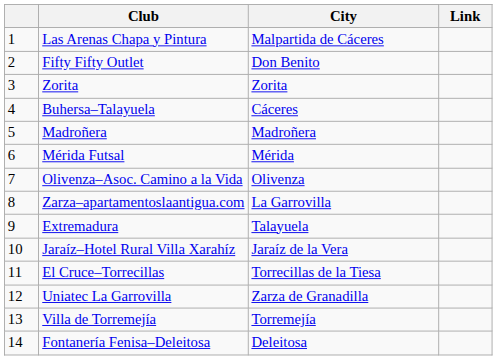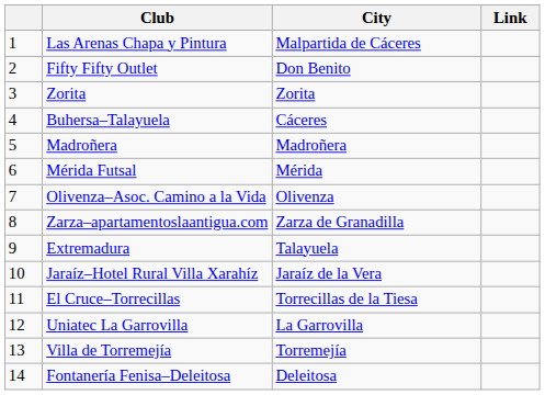Zarza–apartamentoslaantigua.com | City: La Garrovilla -> Zarza de Granadilla
Uniatec La Garrovilla | City: Zarza de Granadilla -> La Garrovilla
